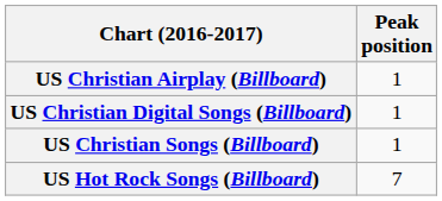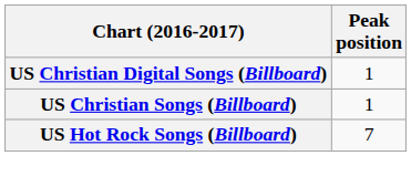- row: US Christian Airplay (Billboard) | 1
